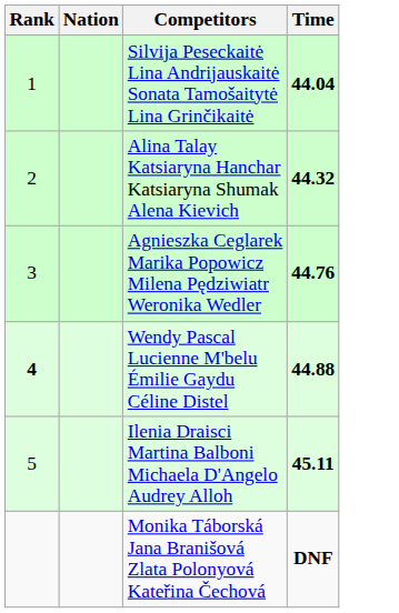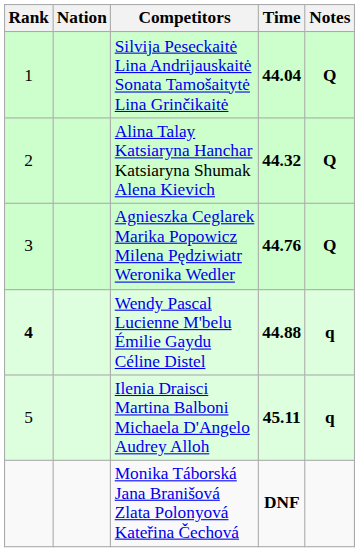+ column: Notes | Q | Q | Q | q | q
